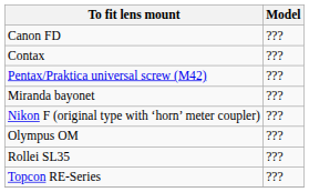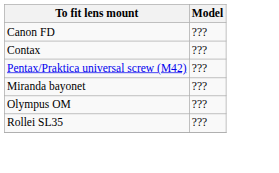- row: Nikon F (original type with ‘horn’ meter coupler) | ???
- row: Topcon RE-Series | ???
